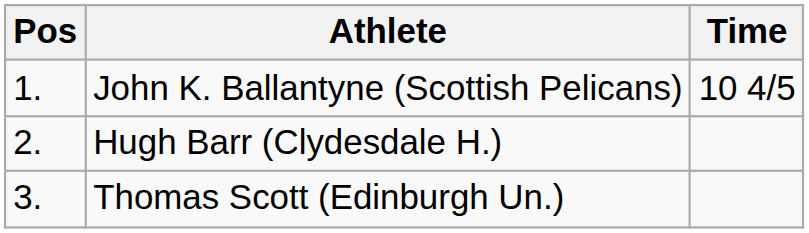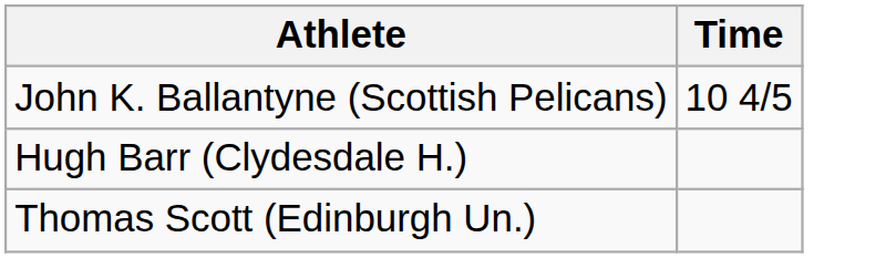- column: Pos | 1. | 2. | 3.
